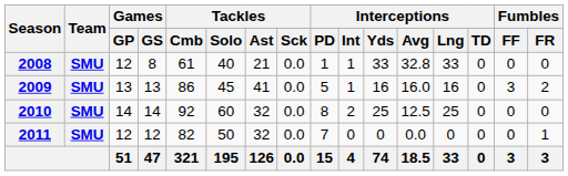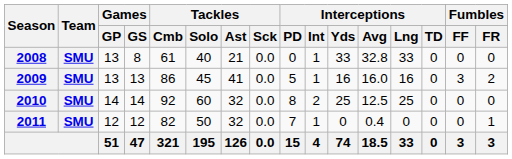2008 | Games / GP: 12 -> 13
2008 | Interceptions / PD: 1 -> 0
2011 | Interceptions / Int: 0 -> 1
2011 | Interceptions / Avg: 0.0 -> 0.4
